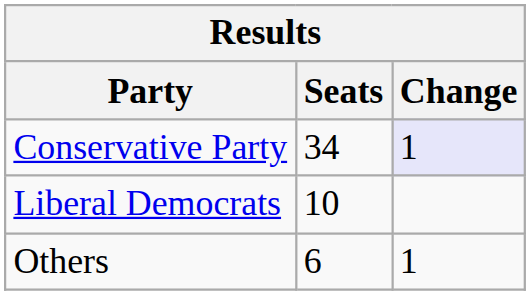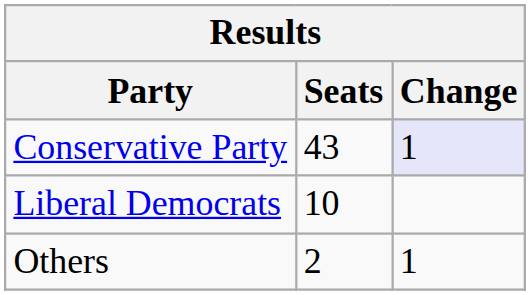Conservative Party | Seats: 34 -> 43
Others | Seats: 6 -> 2
